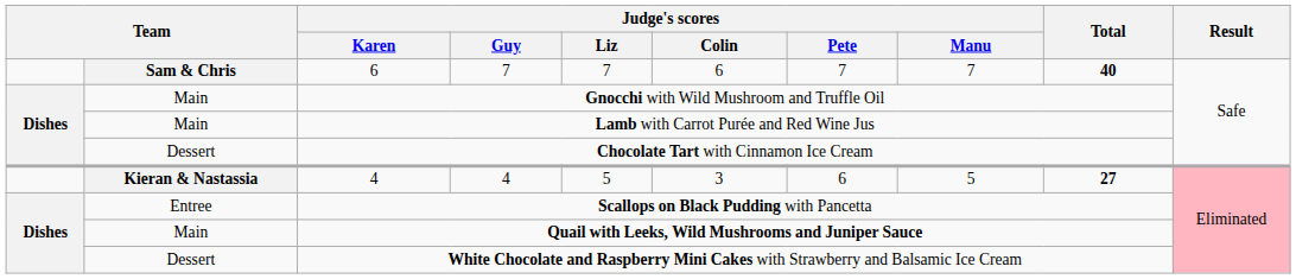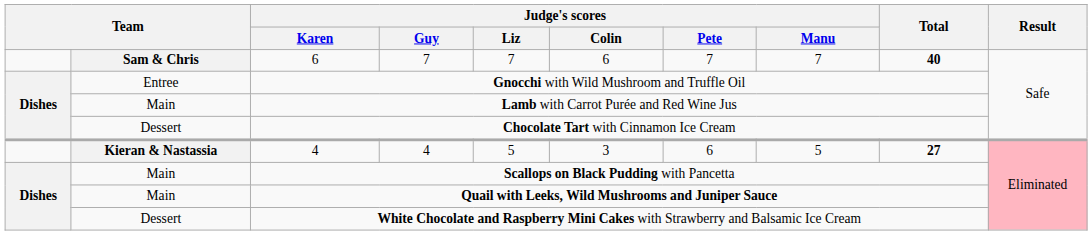Gnocchi with Wild Mushroom and Truffle Oil | column 2: Main -> Entree
Scallops on Black Pudding with Pancetta | column 2: Entree -> Main
